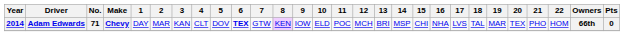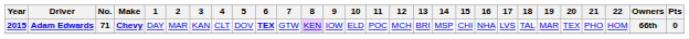Adam Edwards | Year: 2014 -> 2015
